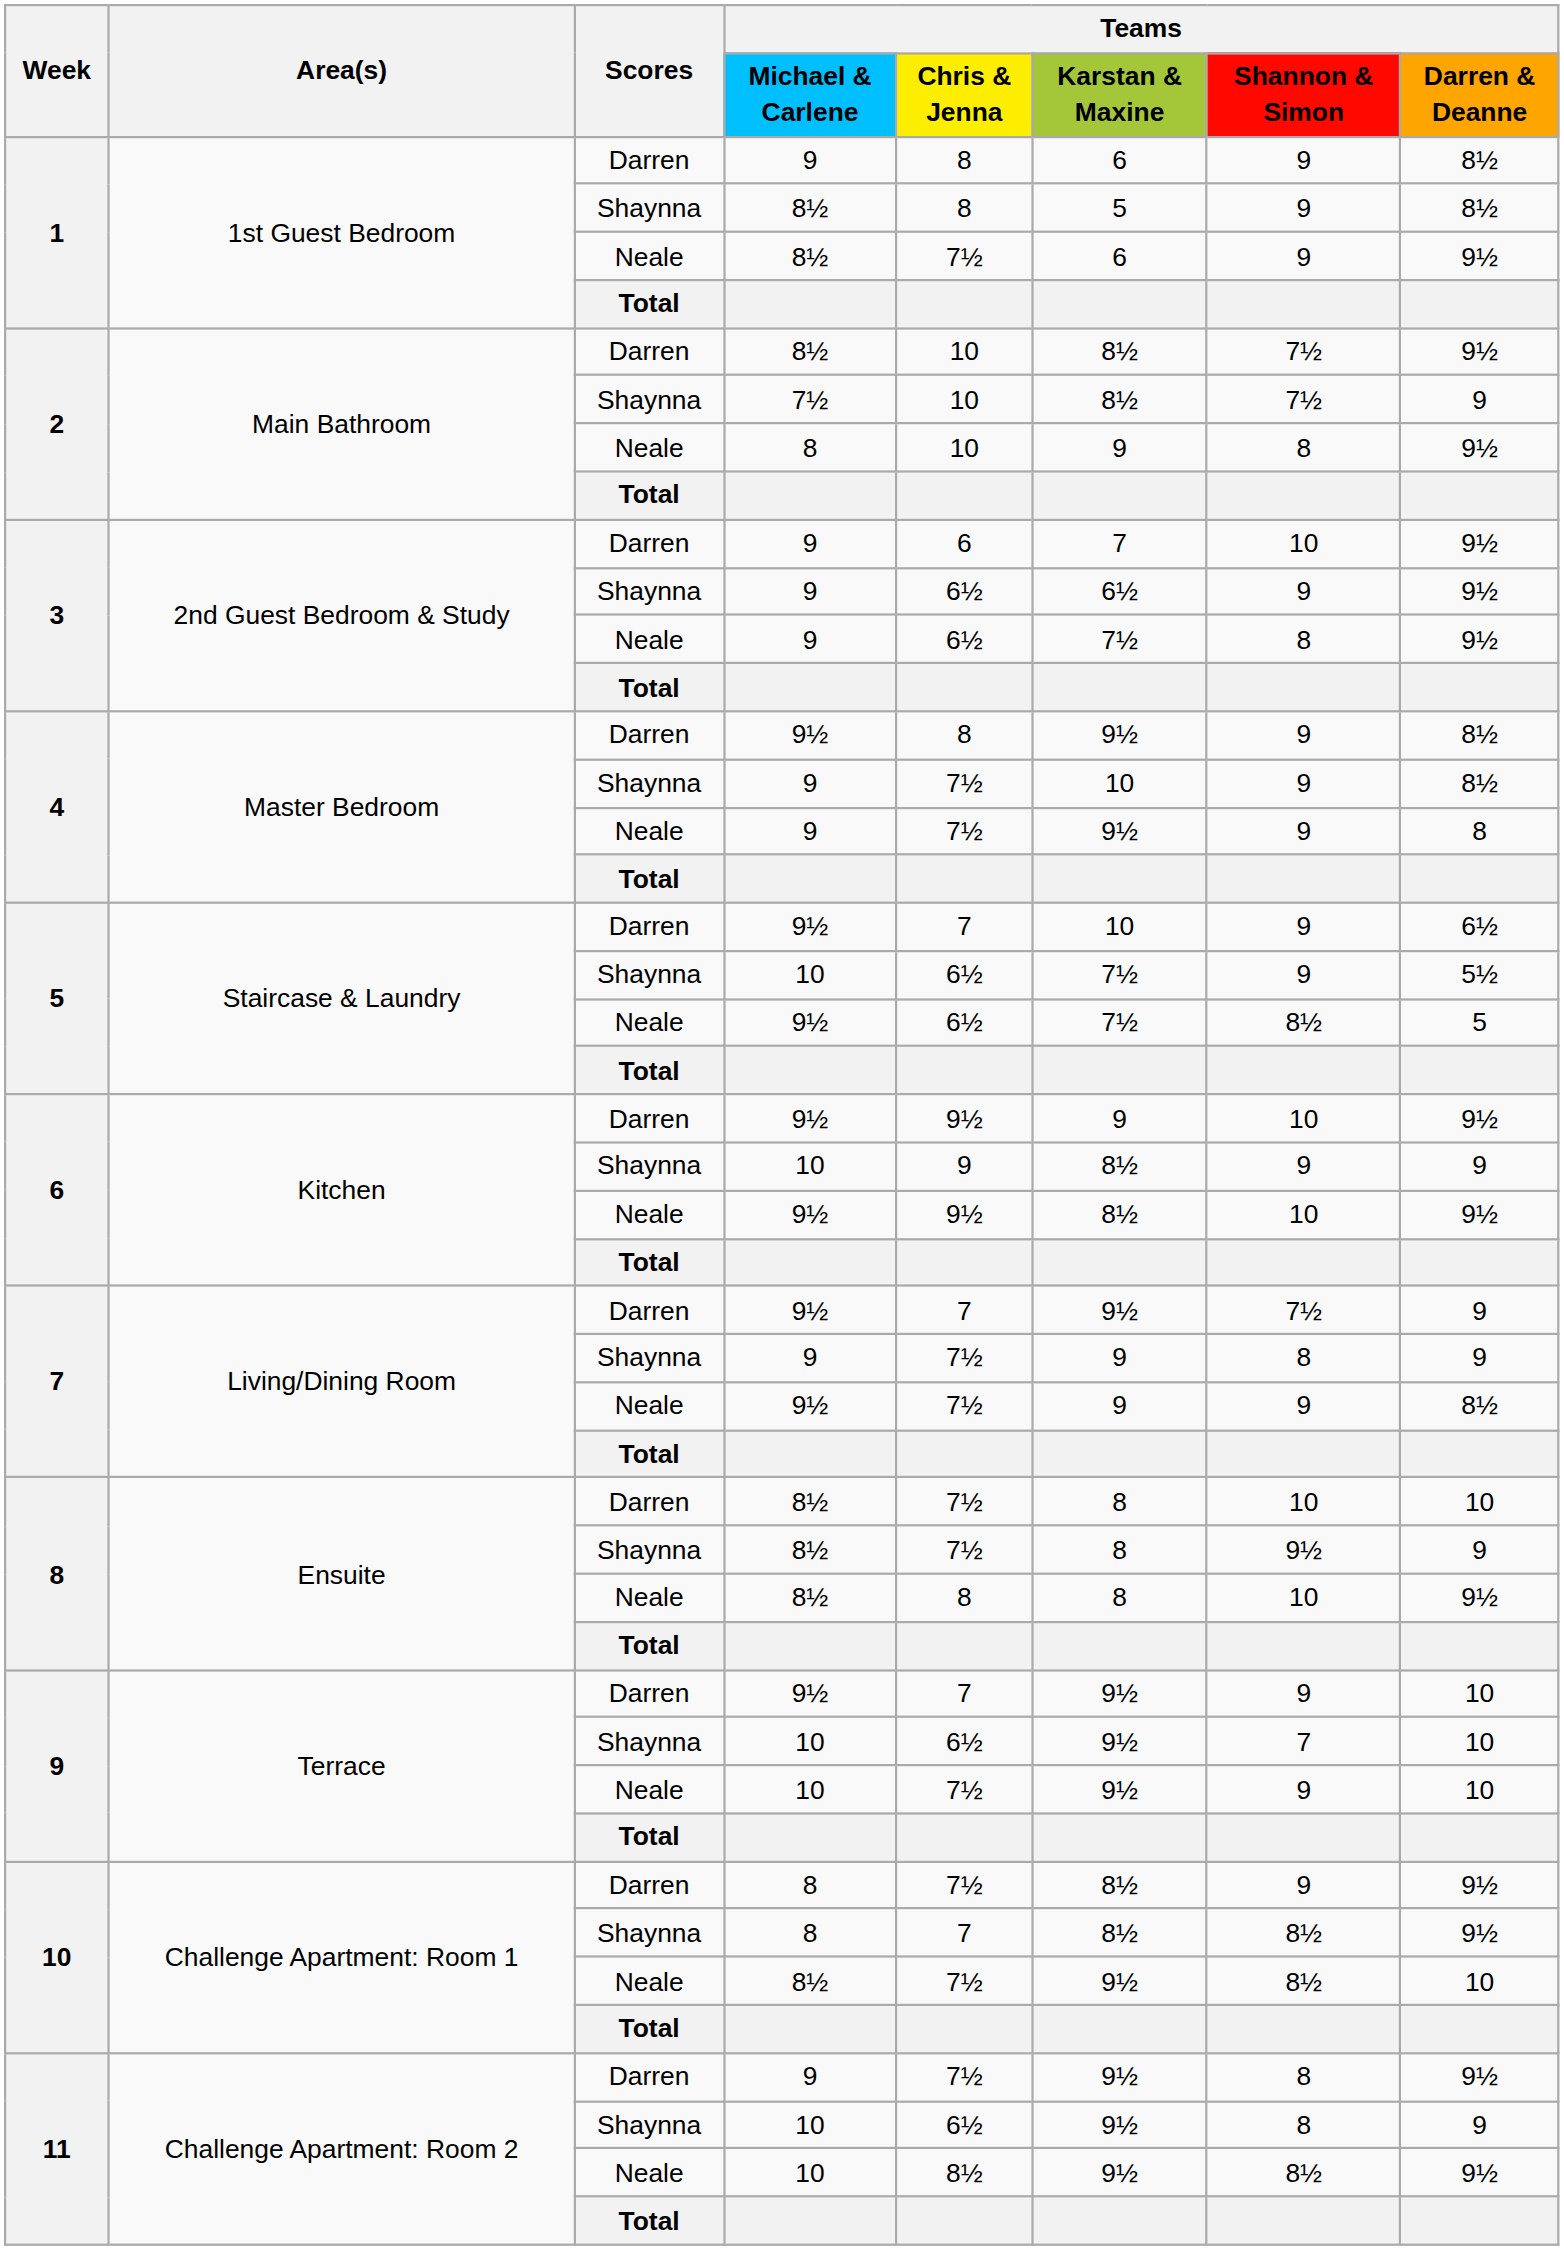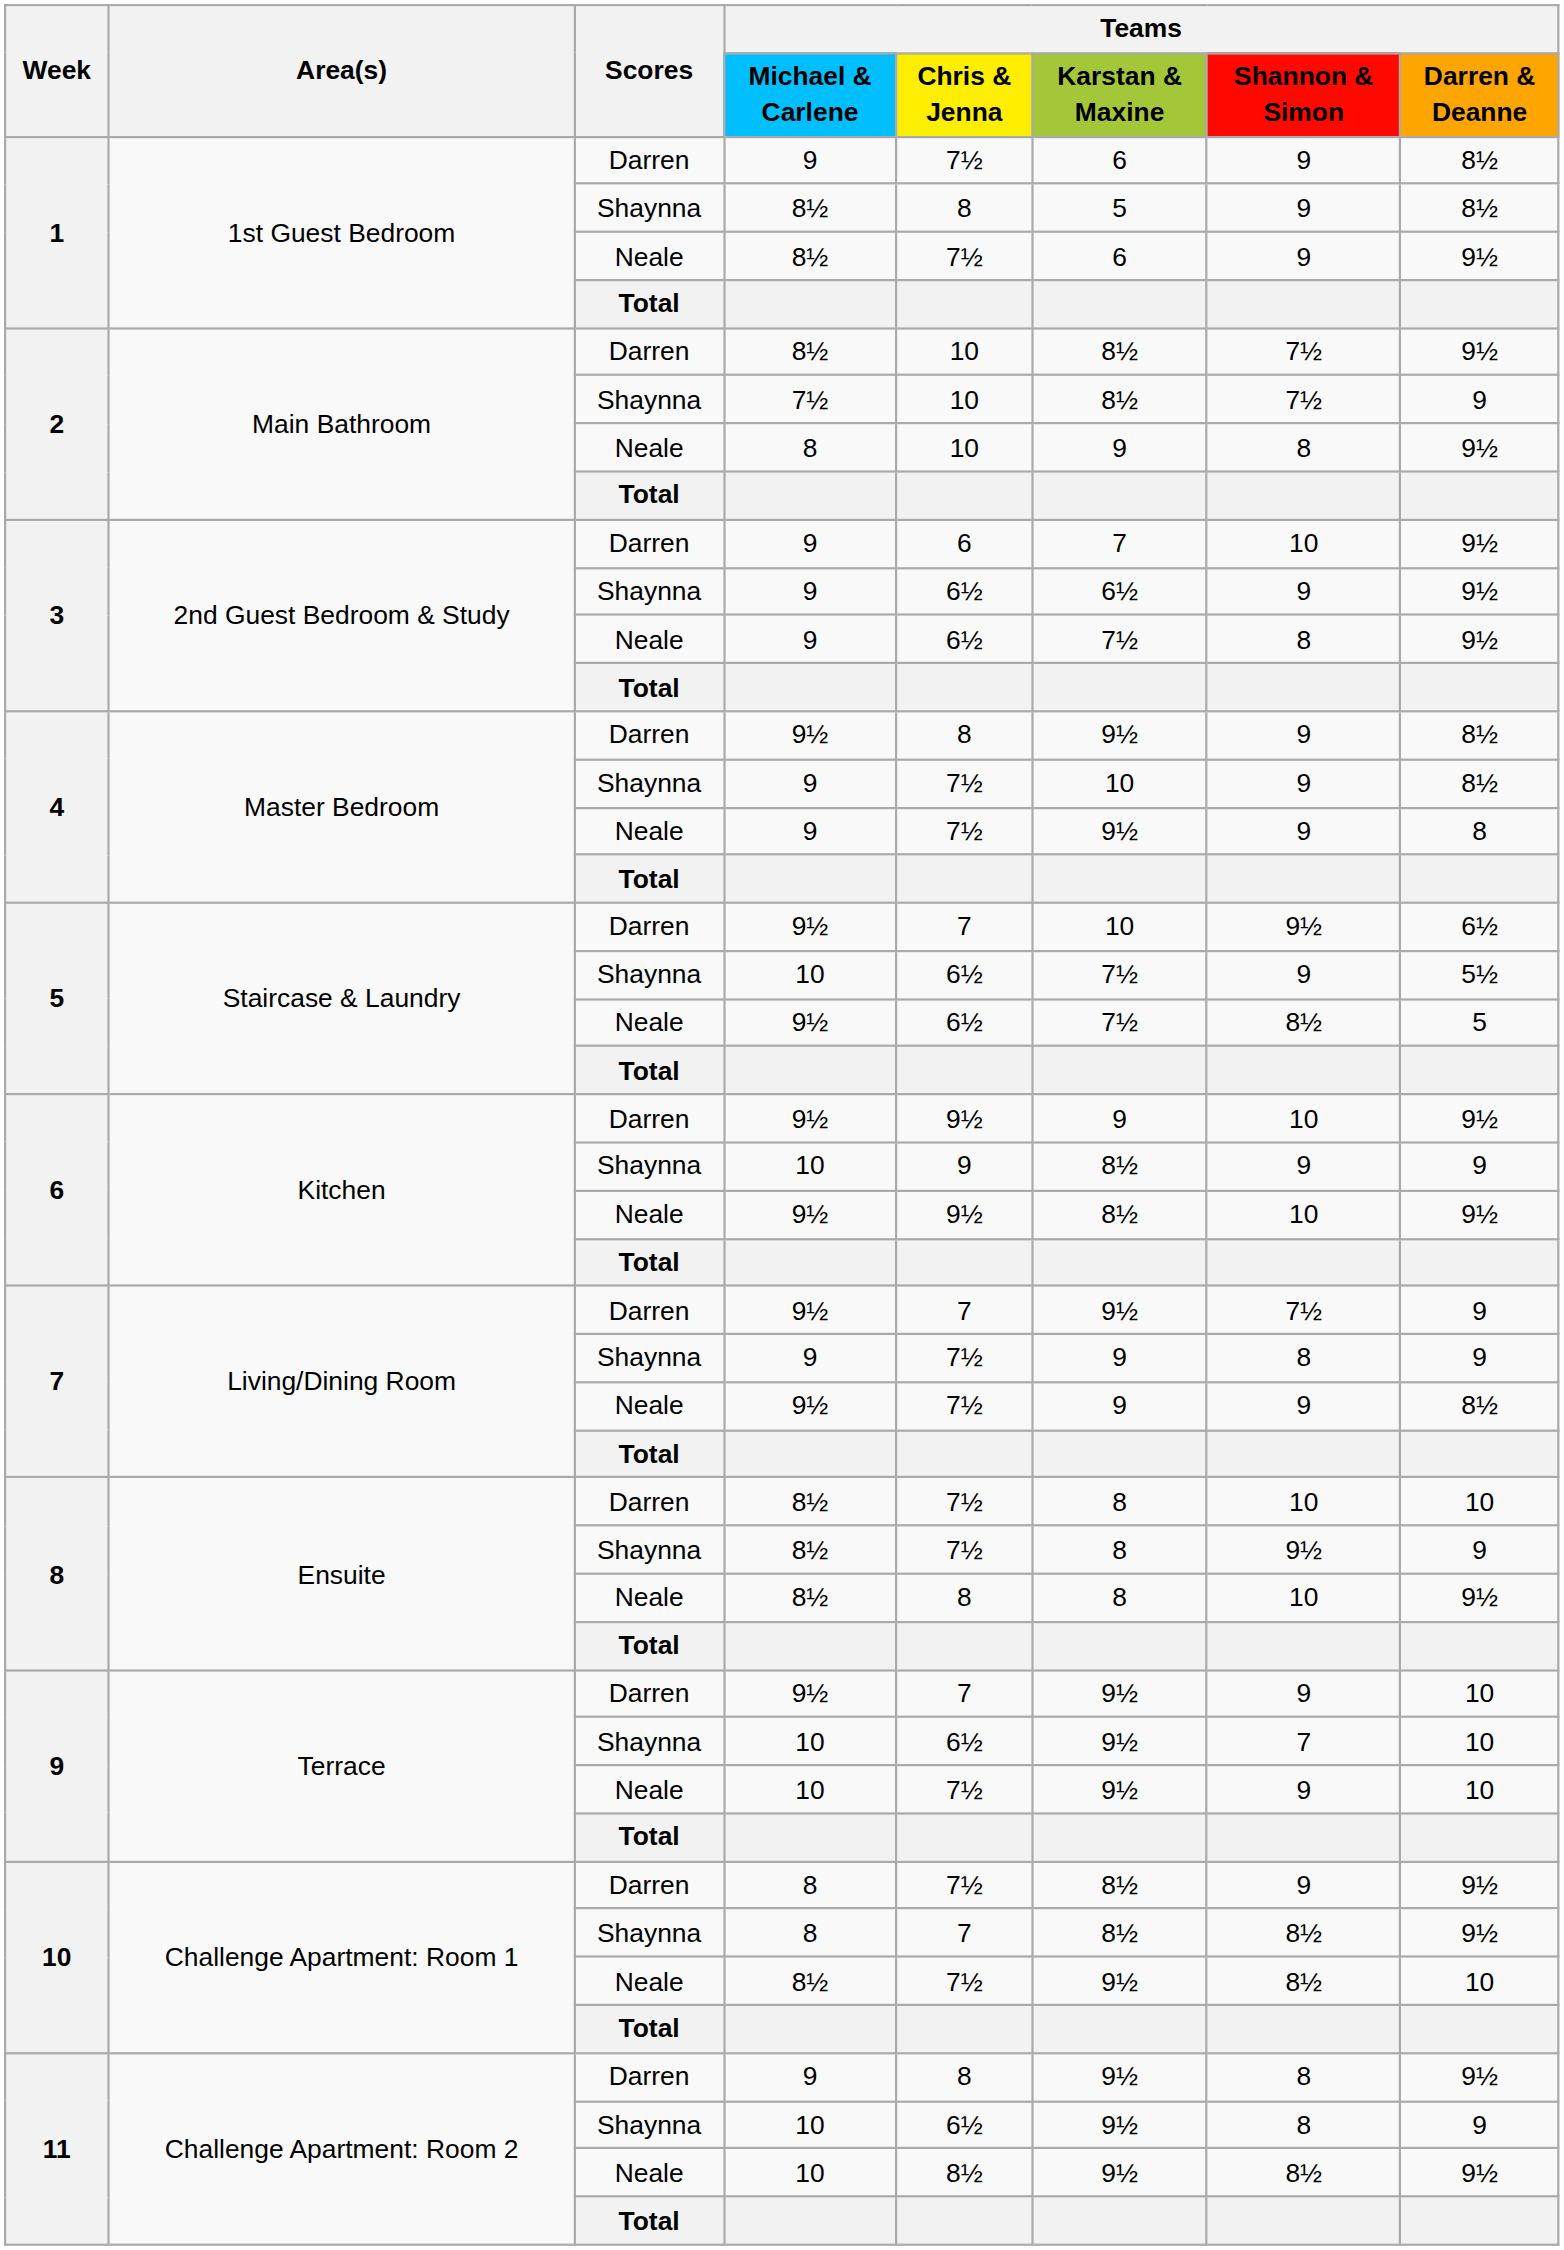1 / Darren | Teams / Chris & Jenna: 8 -> 7½
5 / Darren | Teams / Shannon & Simon: 9 -> 9½
11 / Darren | Teams / Chris & Jenna: 7½ -> 8
